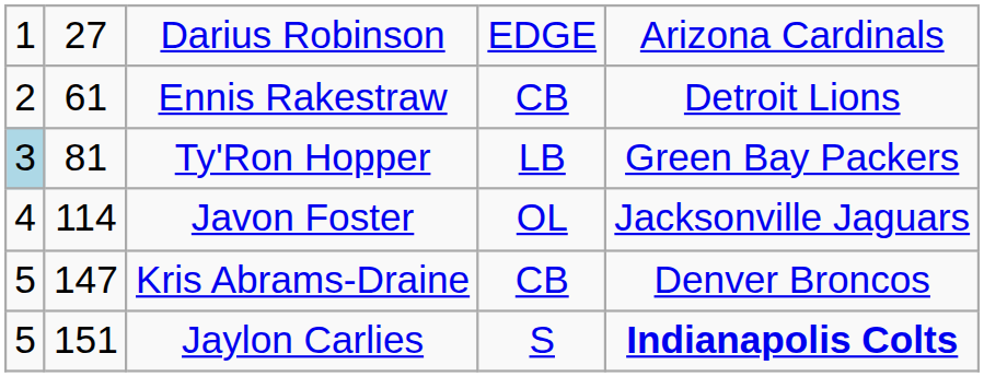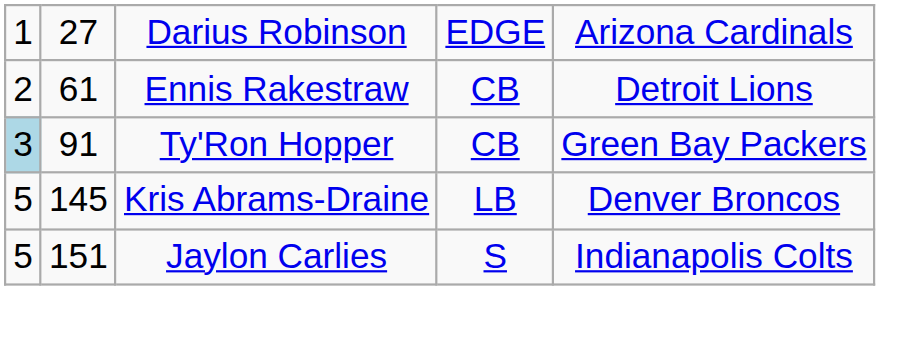Ty'Ron Hopper | column 2: 81 -> 91
Ty'Ron Hopper | column 4: LB -> CB
- row: 4 | 114 | Javon Foster | OL | Jacksonville Jaguars
Kris Abrams-Draine | column 2: 147 -> 145
Kris Abrams-Draine | column 4: CB -> LB
Jaylon Carlies | column 5: bold -> normal
